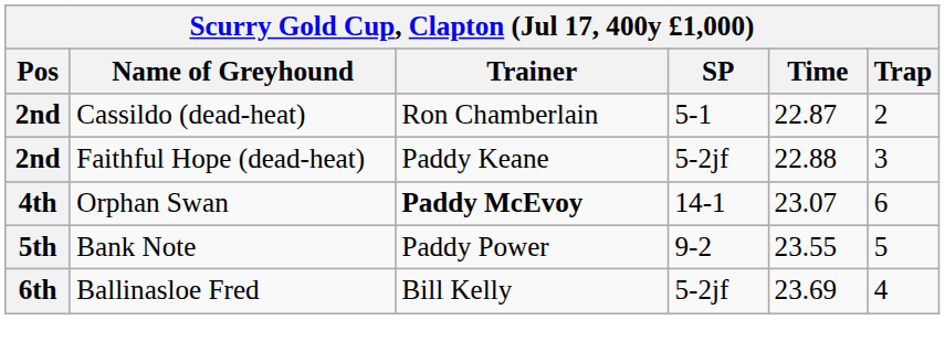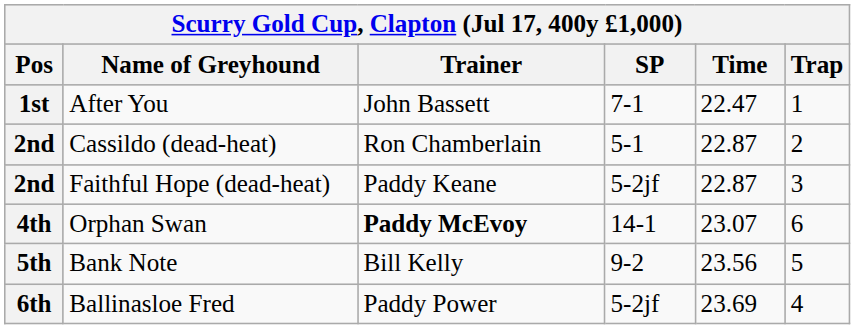+ row: 1st | After You | John Bassett | 7-1 | 22.47 | 1
Faithful Hope (dead-heat) | Time: 22.88 -> 22.87
Bank Note | Trainer: Paddy Power -> Bill Kelly
Bank Note | Time: 23.55 -> 23.56
Ballinasloe Fred | Trainer: Bill Kelly -> Paddy Power
